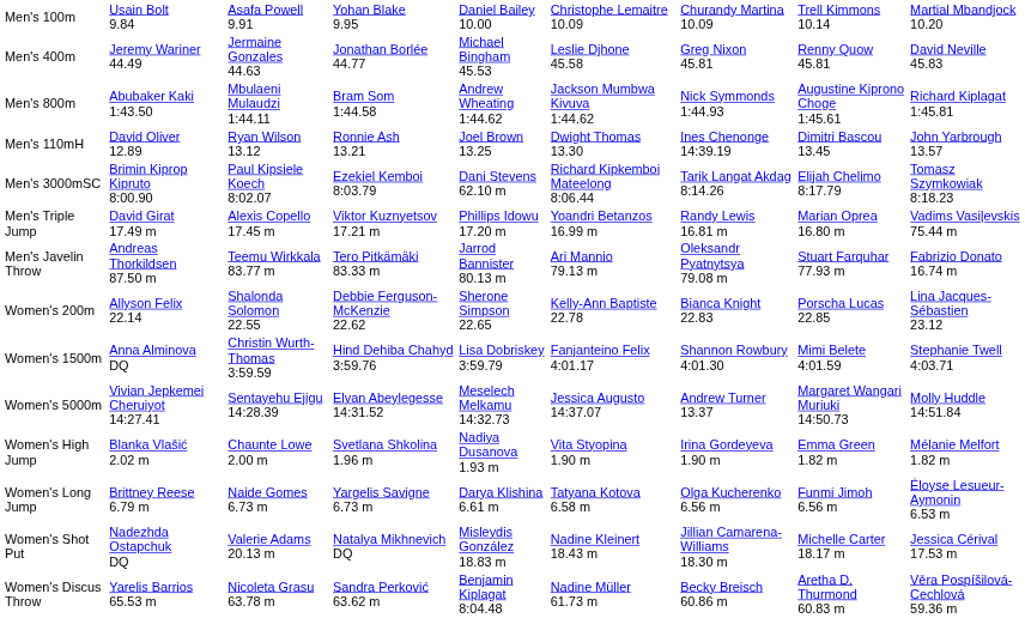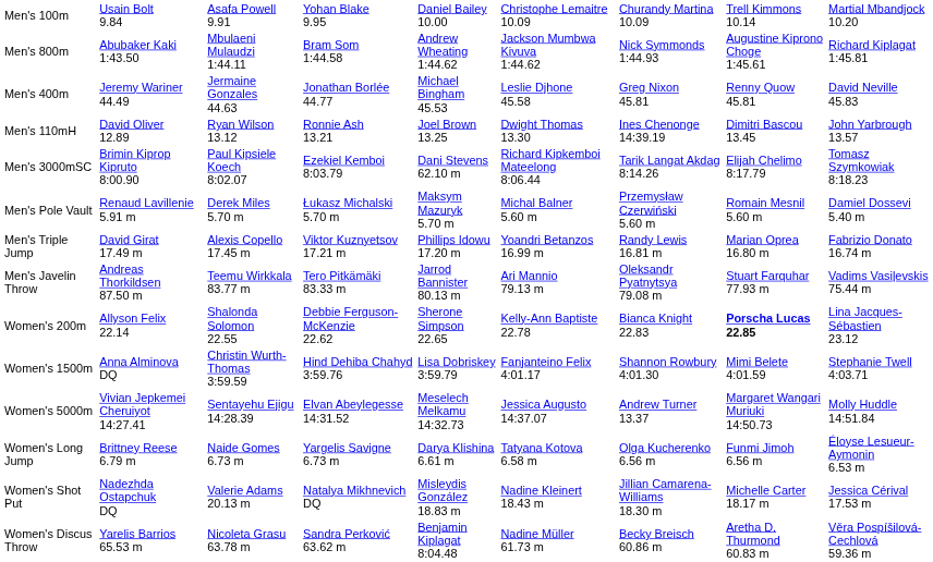rows swapped: Men's 400m <-> Men's 800m
+ row: Men's Pole Vault | Renaud Lavillenie 5.91 m | Derek Miles 5.70 m | Łukasz Michalski 5.70 m | Maksym Mazuryk 5.70 m | Michal Balner 5.60 m | Przemysław Czerwiński 5.60 m | Romain Mesnil 5.60 m | Damiel Dossevi 5.40 m
Men's Triple Jump | column 9: Vadims Vasiļevskis 75.44 m -> Fabrizio Donato 16.74 m
Men's Javelin Throw | column 9: Fabrizio Donato 16.74 m -> Vadims Vasiļevskis 75.44 m
Women's 200m | column 8: normal -> bold
- row: Women's High Jump | Blanka Vlašić 2.02 m | Chaunte Lowe 2.00 m | Svetlana Shkolina 1.96 m | Nadiya Dusanova 1.93 m | Vita Styopina 1.90 m | Irina Gordeyeva 1.90 m | Emma Green 1.82 m | Mélanie Melfort 1.82 m
